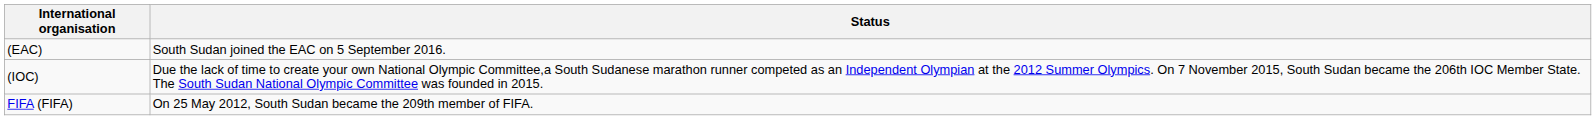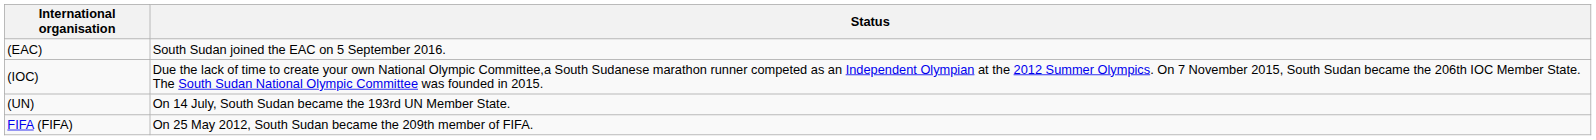+ row: (UN) | On 14 July, South Sudan became the 193rd UN Member State.
